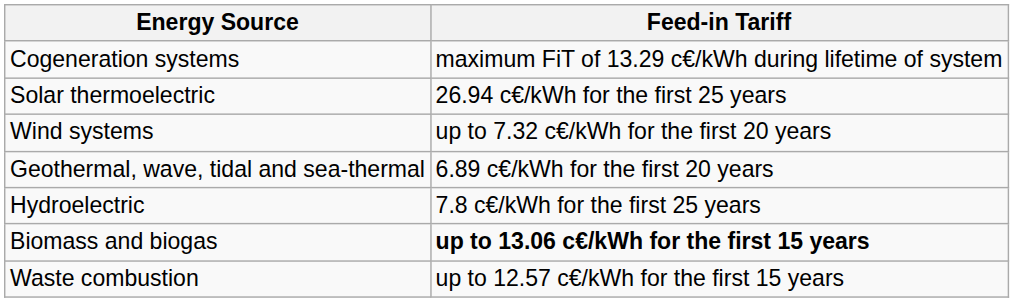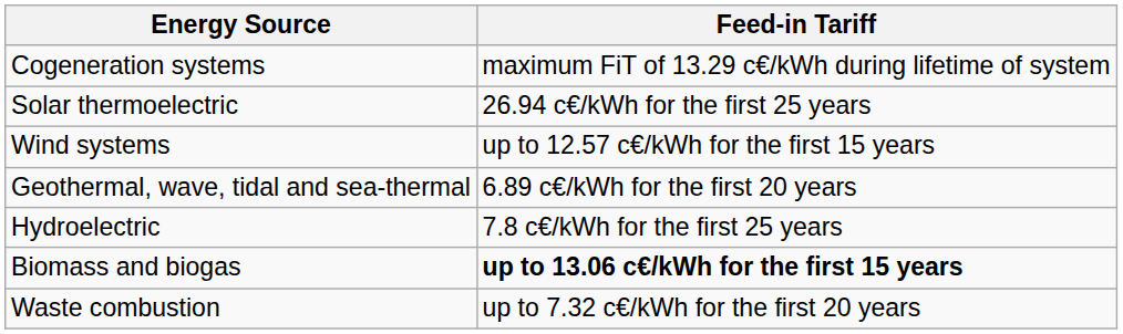Wind systems | Feed-in Tariff: up to 7.32 c€/kWh for the first 20 years -> up to 12.57 c€/kWh for the first 15 years
Waste combustion | Feed-in Tariff: up to 12.57 c€/kWh for the first 15 years -> up to 7.32 c€/kWh for the first 20 years
